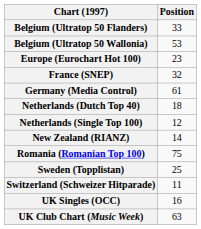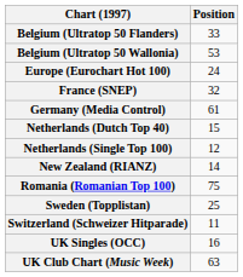Europe (Eurochart Hot 100) | Position: 23 -> 24
Netherlands (Dutch Top 40) | Position: 18 -> 15
